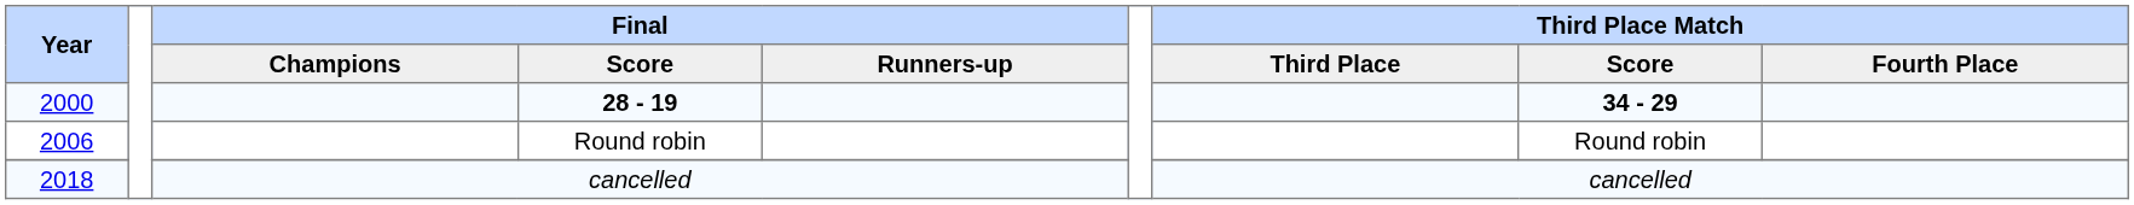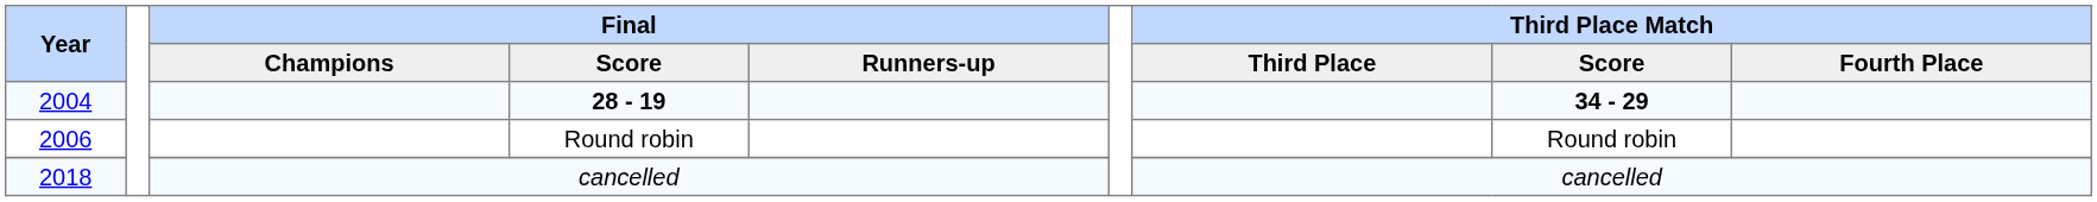28 - 19 | Year: 2000 -> 2004
